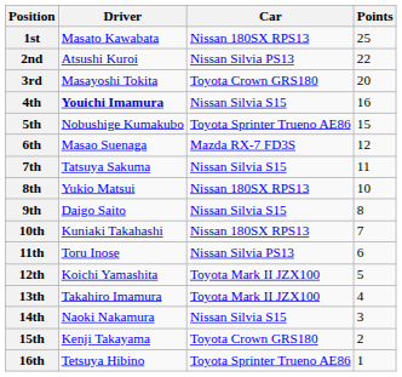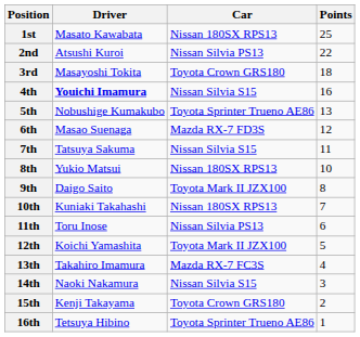3rd | Points: 20 -> 18
5th | Points: 15 -> 13
9th | Car: Nissan Silvia S15 -> Toyota Mark II JZX100
13th | Car: Toyota Mark II JZX100 -> Mazda RX-7 FC3S
